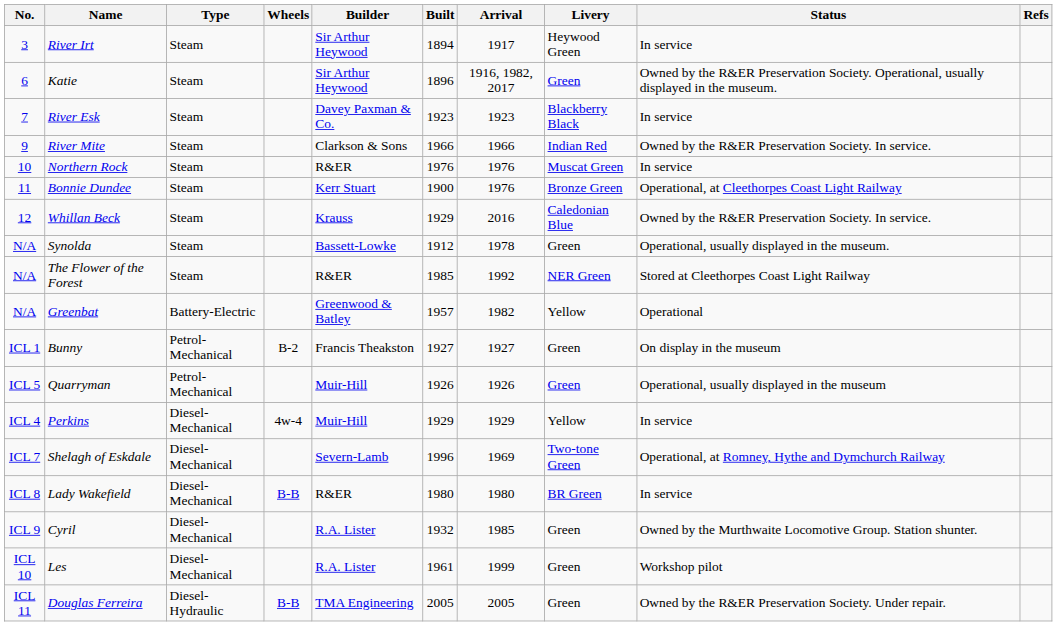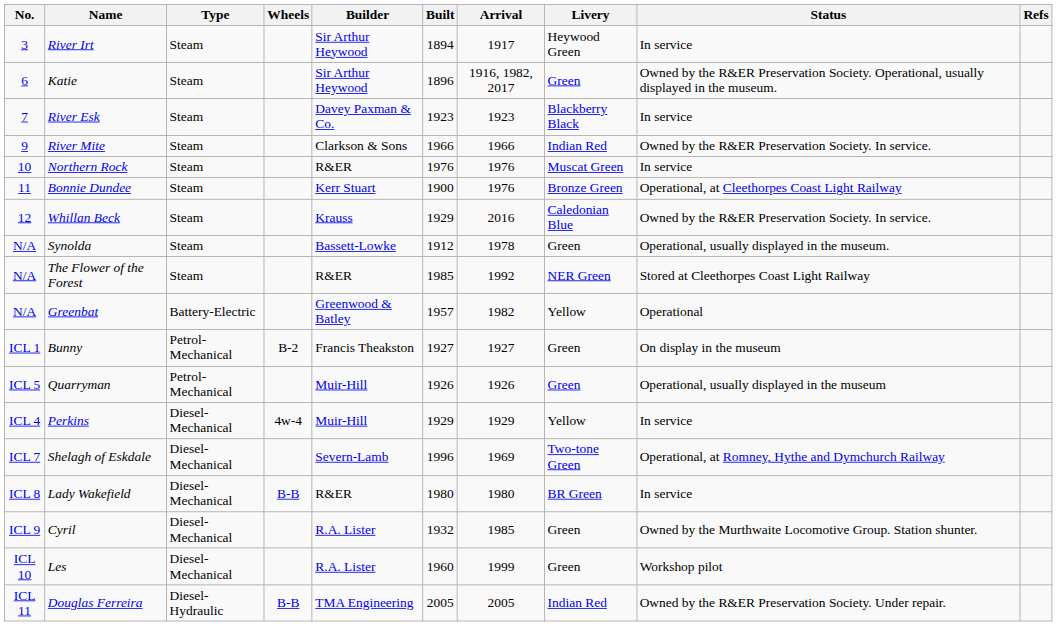Les | Built: 1961 -> 1960
Douglas Ferreira | Livery: Green -> Indian Red
